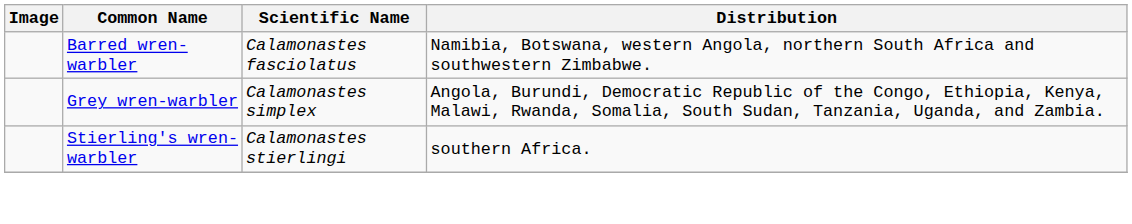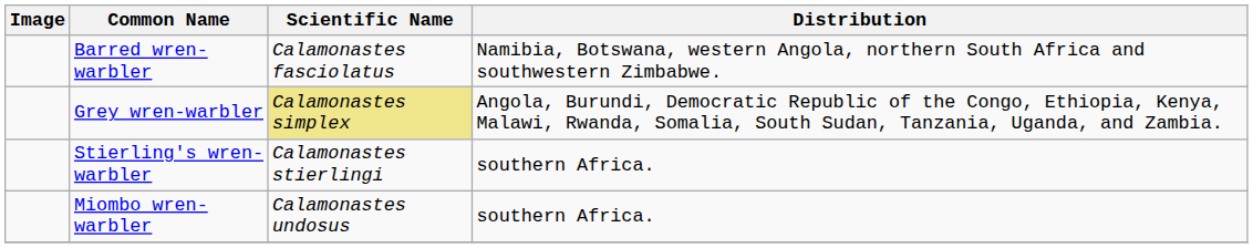Grey wren-warbler | Scientific Name: no background -> khaki background
+ row: Miombo wren-warbler | Calamonastes undosus | southern Africa.
